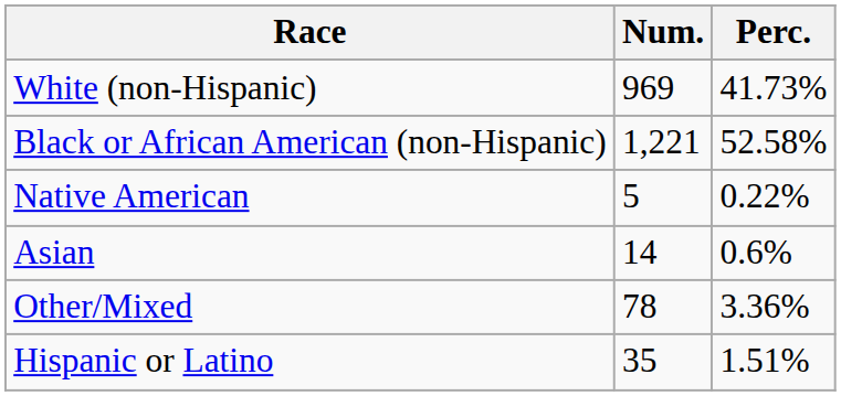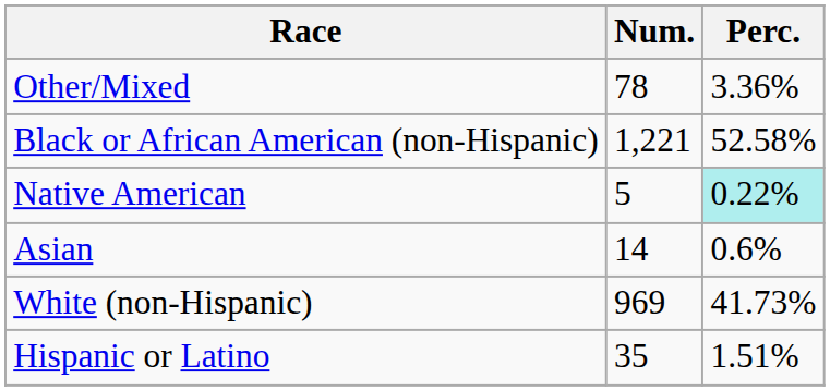rows swapped: White (non-Hispanic) <-> Other/Mixed
Native American | Perc.: no background -> paleturquoise background
